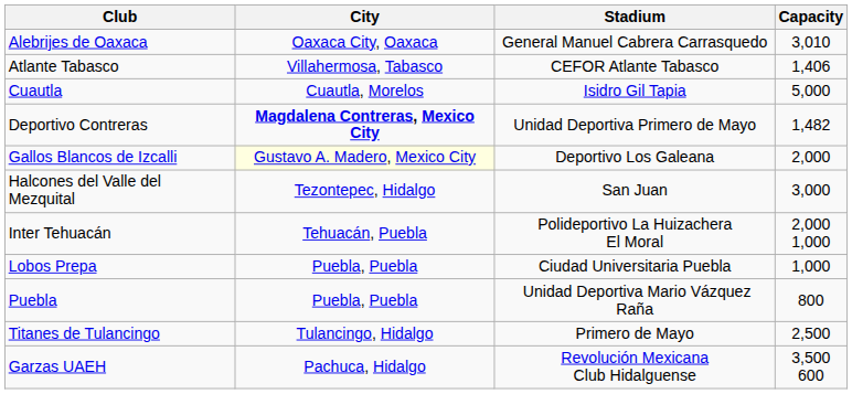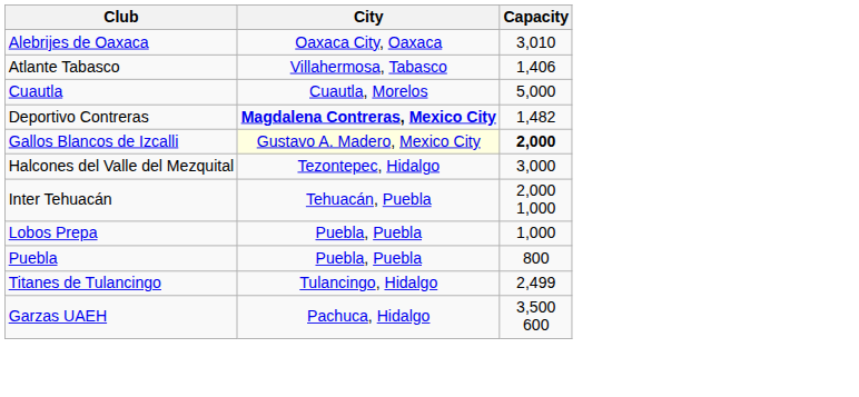- column: Stadium | General Manuel Cabrera Carrasquedo | CEFOR Atlante Tabasco | Isidro Gil Tapia | Unidad Deportiva Primero de Mayo | Deportivo Los Galeana | San Juan | Polideportivo La Huizachera El Moral | Ciudad Universitaria Puebla | Unidad Deportiva Mario Vázquez Raña | Primero de Mayo | Revolución Mexicana Club Hidalguense
Gallos Blancos de Izcalli | Capacity: normal -> bold
Titanes de Tulancingo | Capacity: 2,500 -> 2,499
